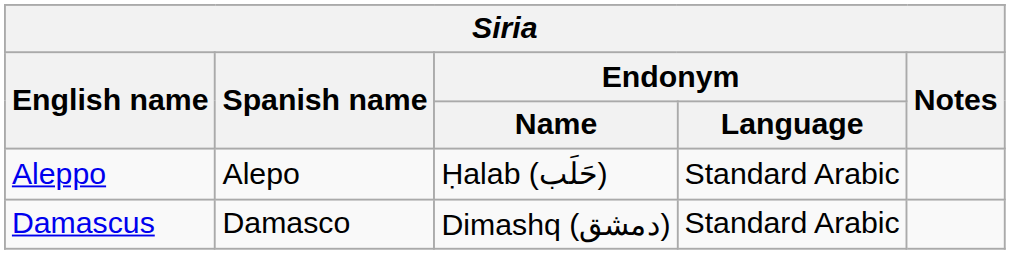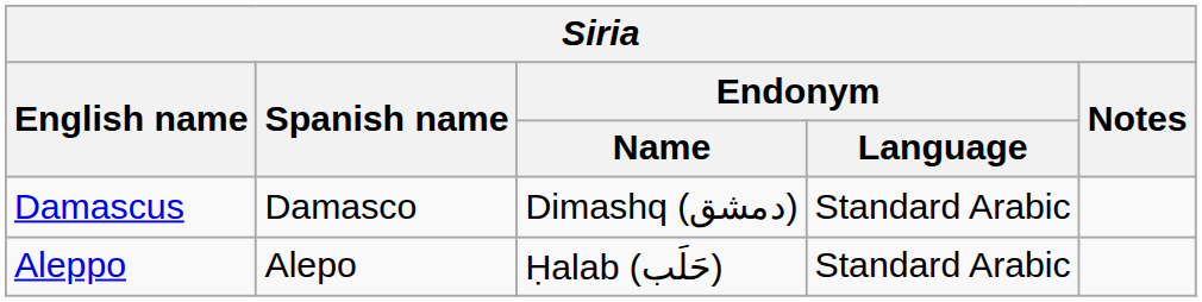rows swapped: Aleppo <-> Damascus
